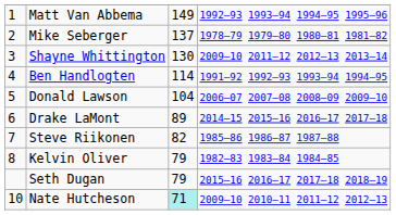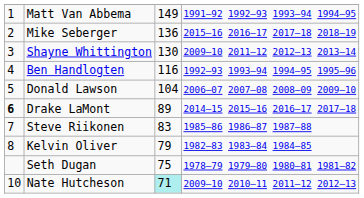Matt Van Abbema | column 4: 1992–93 1993–94 1994–95 1995–96 -> 1991–92 1992–93 1993–94 1994–95
Mike Seberger | column 3: 137 -> 136
Mike Seberger | column 4: 1978–79 1979–80 1980–81 1981–82 -> 2015–16 2016–17 2017–18 2018–19
Ben Handlogten | column 3: 114 -> 116
Ben Handlogten | column 4: 1991–92 1992–93 1993–94 1994–95 -> 1992–93 1993–94 1994–95 1995–96
Drake LaMont | column 1: normal -> bold
Steve Riikonen | column 3: 82 -> 83
Seth Dugan | column 3: 79 -> 75
Seth Dugan | column 4: 2015–16 2016–17 2017–18 2018–19 -> 1978–79 1979–80 1980–81 1981–82
